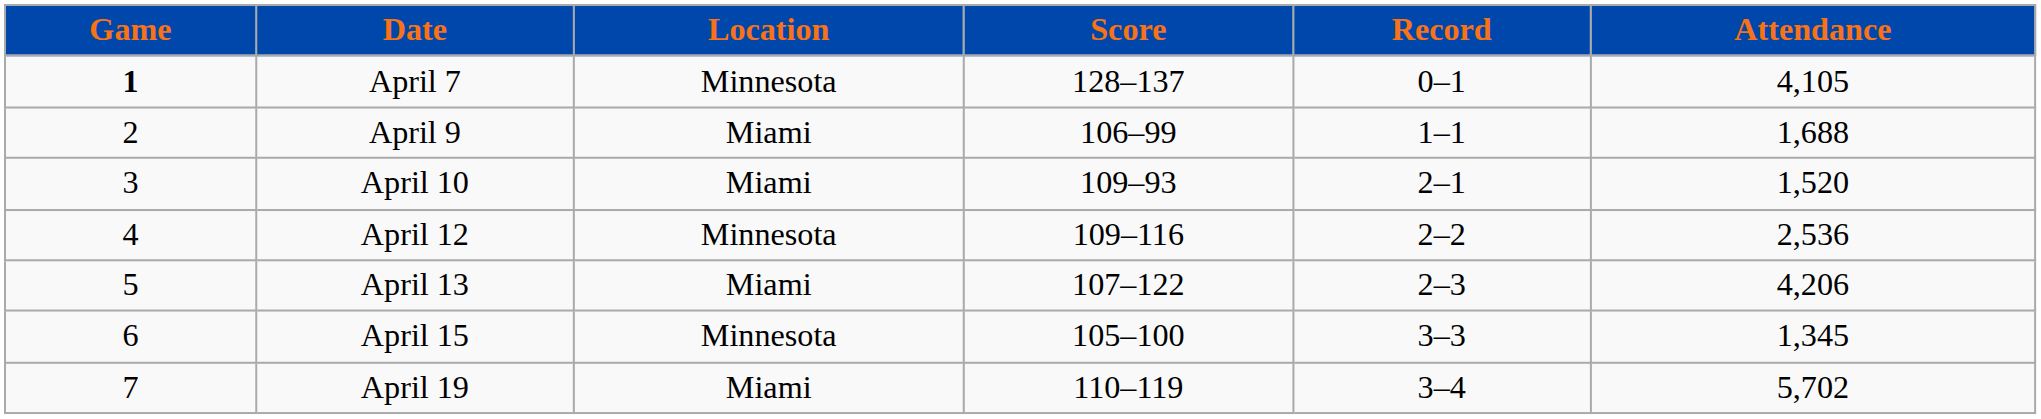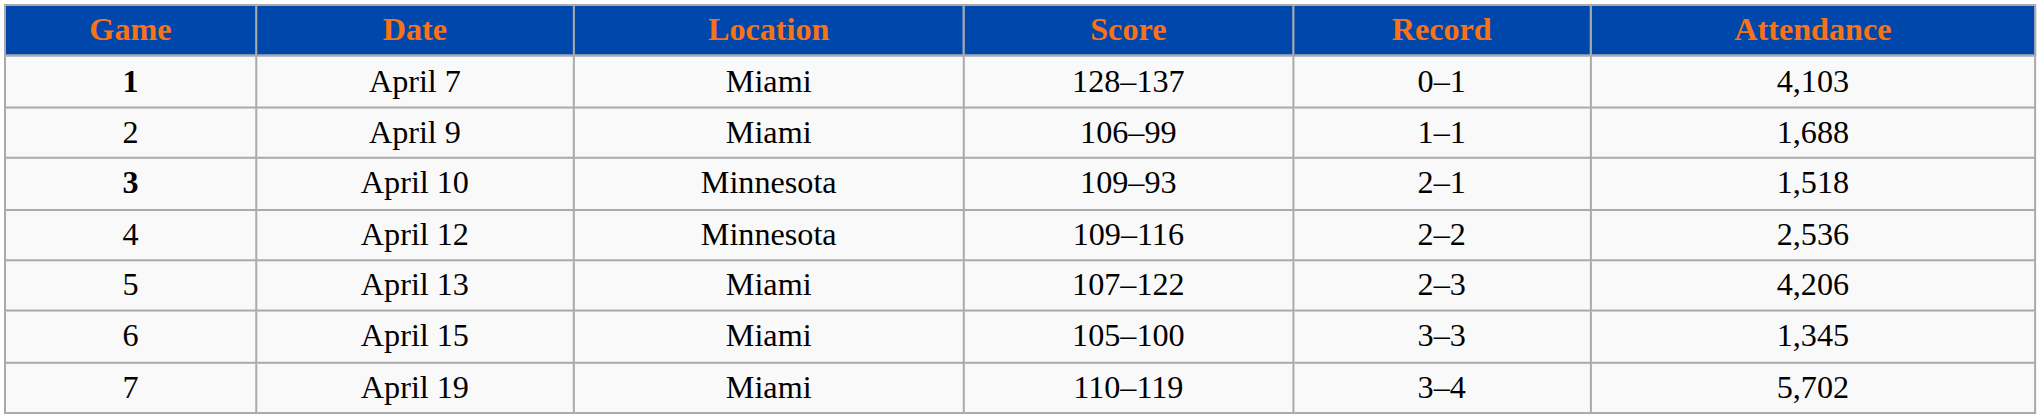April 7 | Location: Minnesota -> Miami
April 7 | Attendance: 4,105 -> 4,103
April 10 | Game: normal -> bold
April 10 | Location: Miami -> Minnesota
April 10 | Attendance: 1,520 -> 1,518
April 15 | Location: Minnesota -> Miami
